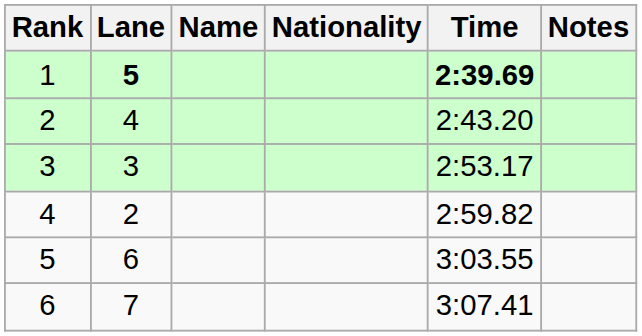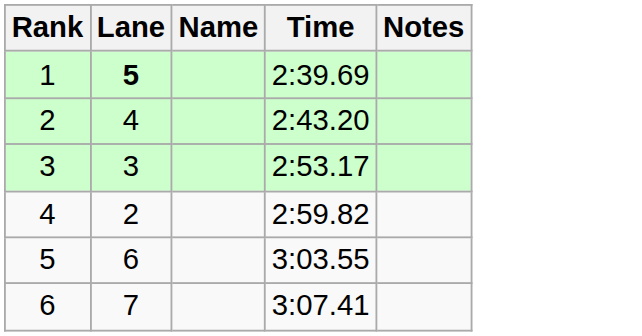- column: Nationality
1 | Time: bold -> normal
